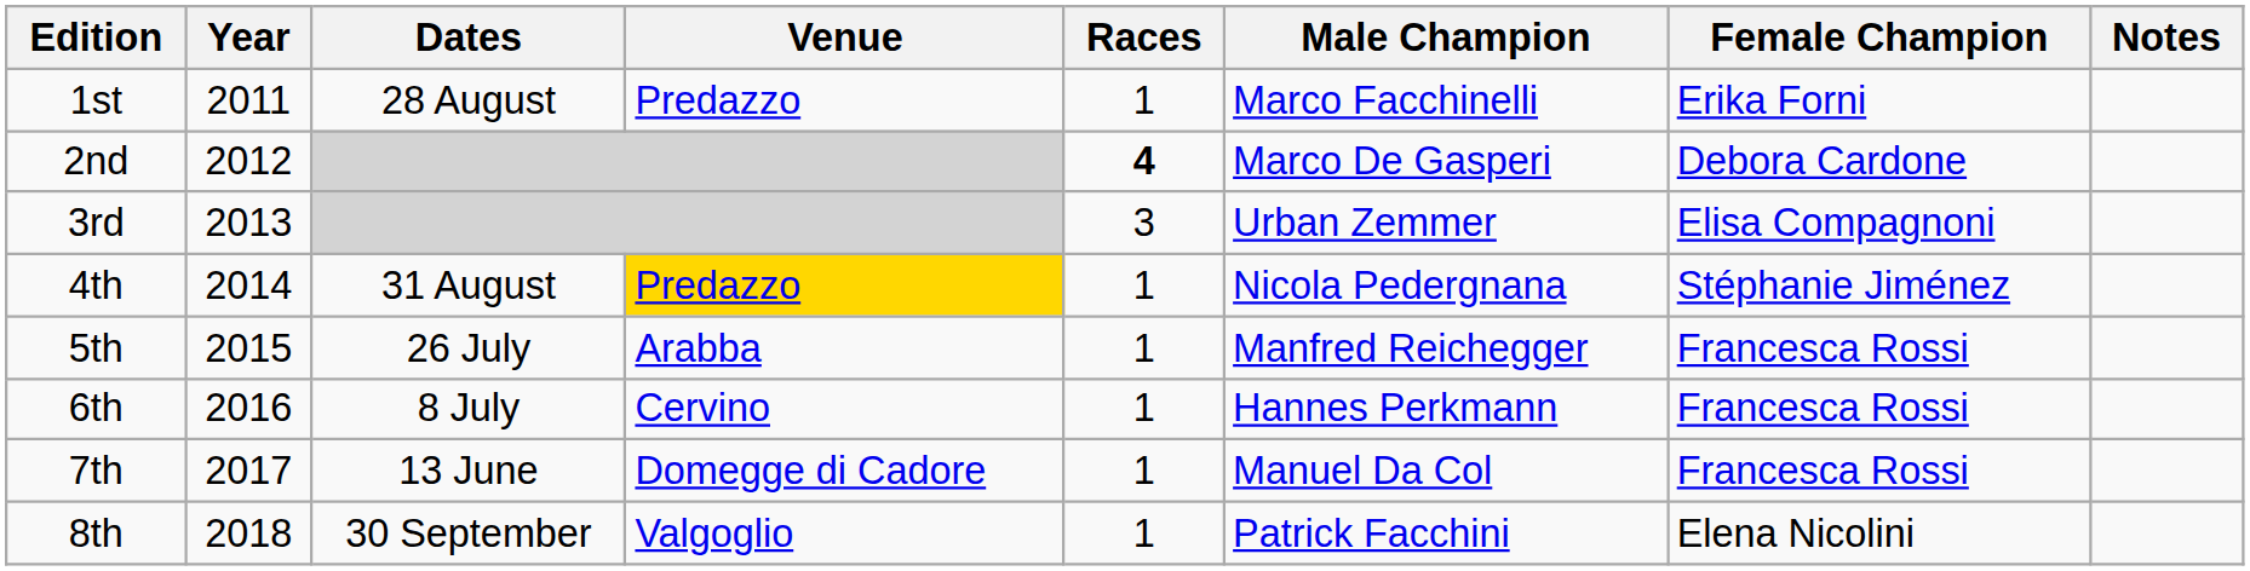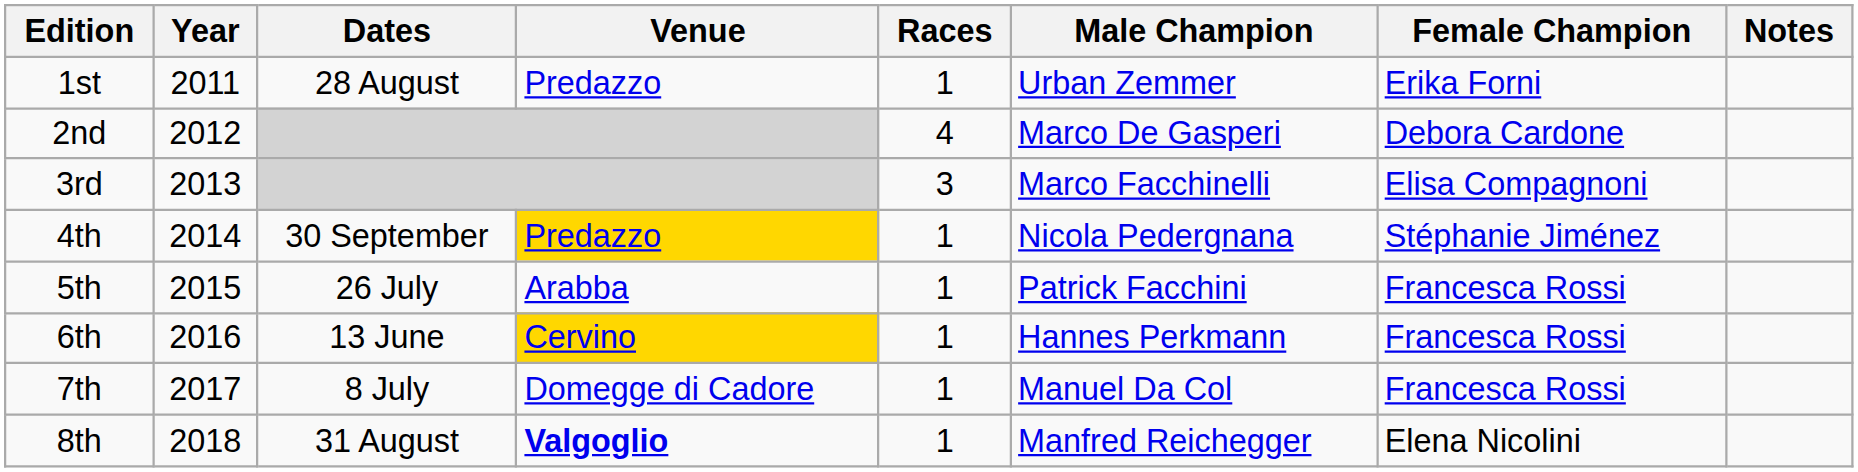1st | Male Champion: Marco Facchinelli -> Urban Zemmer
2nd | Races: bold -> normal
3rd | Male Champion: Urban Zemmer -> Marco Facchinelli
4th | Dates: 31 August -> 30 September
5th | Male Champion: Manfred Reichegger -> Patrick Facchini
6th | Dates: 8 July -> 13 June
6th | Venue: no background -> gold background
7th | Dates: 13 June -> 8 July
8th | Dates: 30 September -> 31 August
8th | Venue: normal -> bold
8th | Male Champion: Patrick Facchini -> Manfred Reichegger
